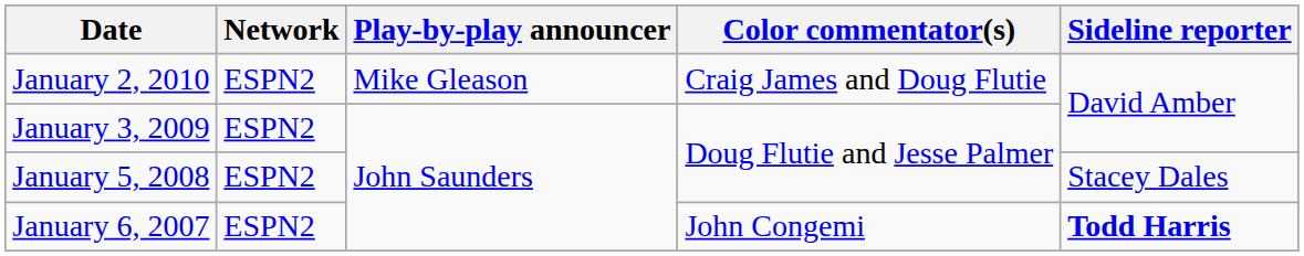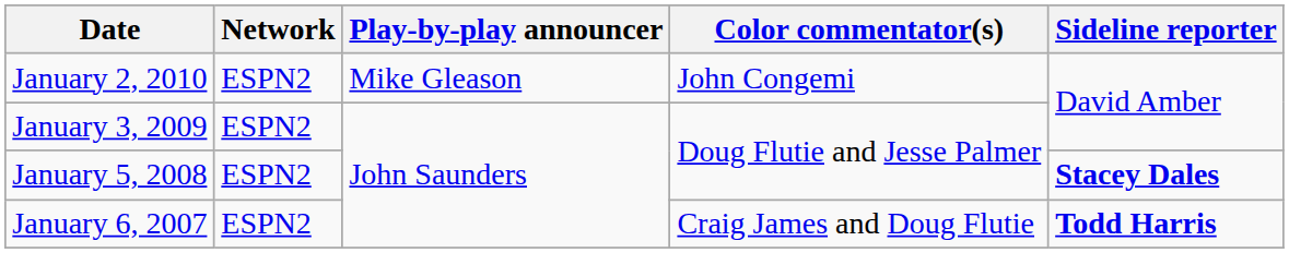January 2, 2010 | Color commentator(s): Craig James and Doug Flutie -> John Congemi
January 5, 2008 | Sideline reporter: normal -> bold
January 6, 2007 | Color commentator(s): John Congemi -> Craig James and Doug Flutie
